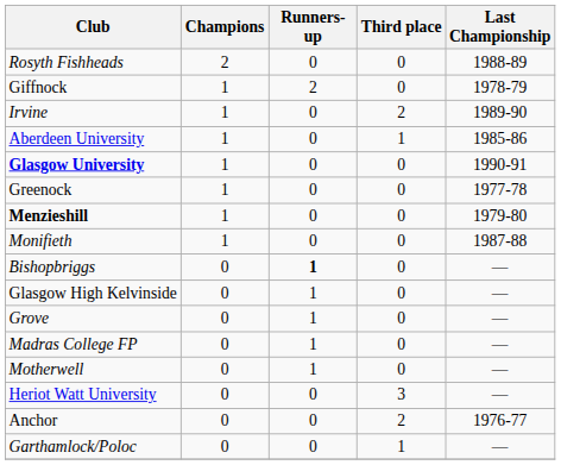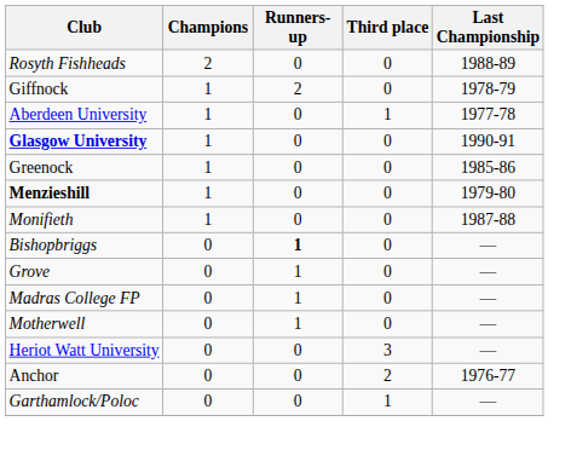- row: Irvine | 1 | 0 | 2 | 1989-90
Aberdeen University | Last Championship: 1985-86 -> 1977-78
Greenock | Last Championship: 1977-78 -> 1985-86
- row: Glasgow High Kelvinside | 0 | 1 | 0 | —
